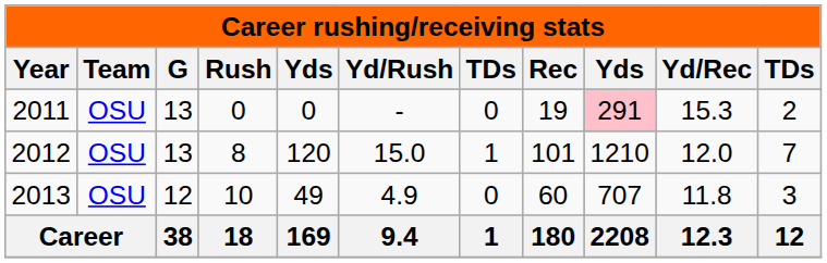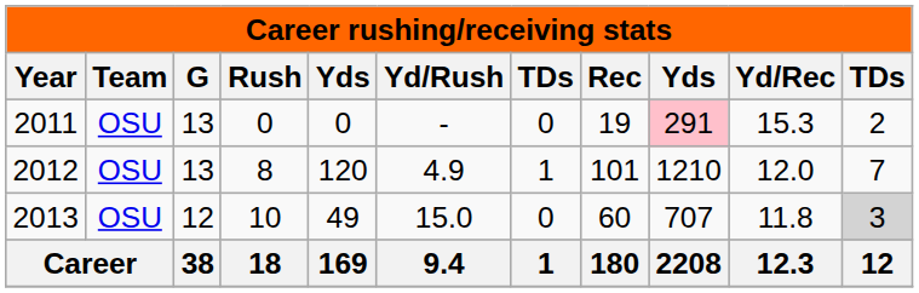2012 | Yd/Rush: 15.0 -> 4.9
2013 | Yd/Rush: 4.9 -> 15.0
2013 | column 11: no background -> lightgrey background
